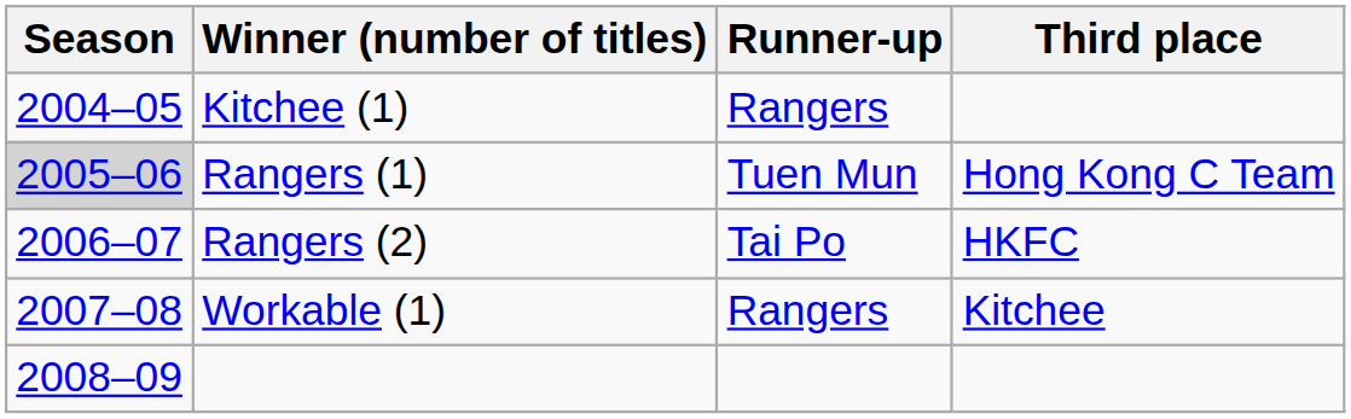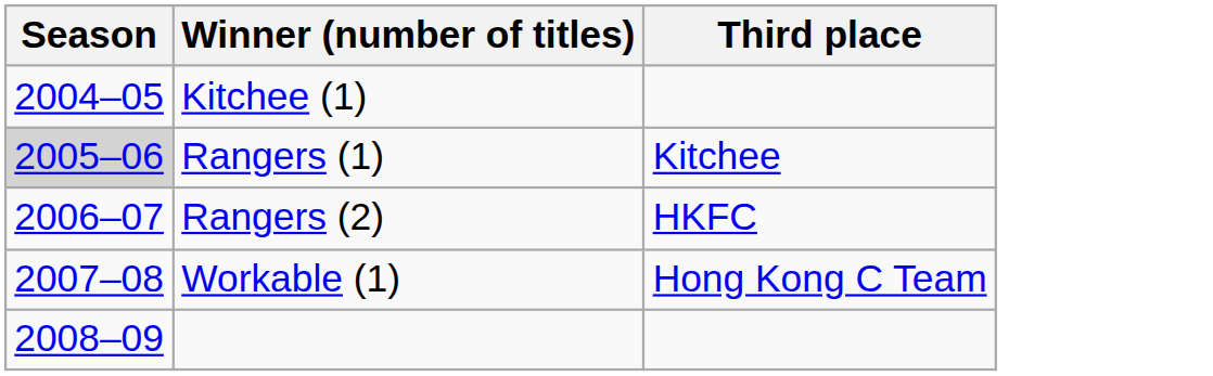- column: Runner-up | Rangers | Tuen Mun | Tai Po | Rangers
Rangers (1) | Third place: Hong Kong C Team -> Kitchee
Workable (1) | Third place: Kitchee -> Hong Kong C Team
